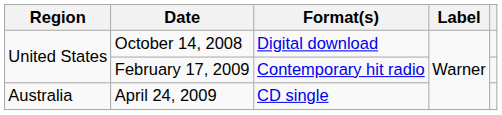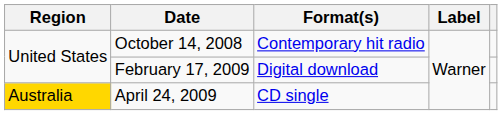October 14, 2008 | Format(s): Digital download -> Contemporary hit radio
February 17, 2009 | Format(s): Contemporary hit radio -> Digital download
April 24, 2009 | Region: no background -> gold background
